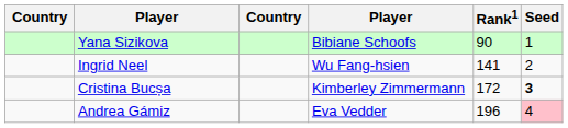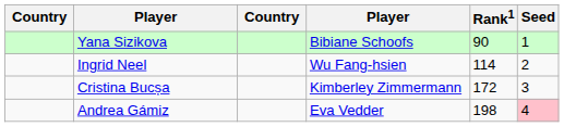Ingrid Neel | Rank1: 141 -> 114
Cristina Bucșa | Seed: bold -> normal
Andrea Gámiz | Rank1: 196 -> 198
